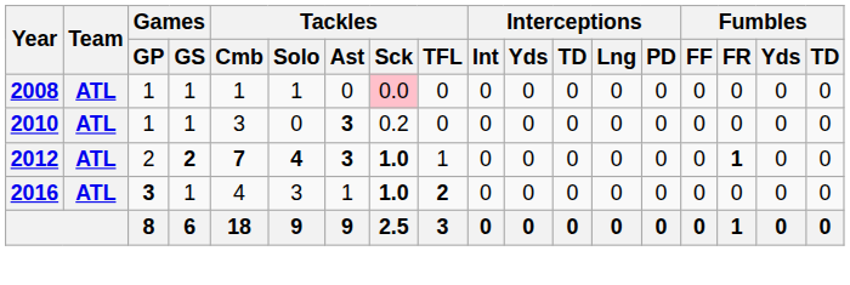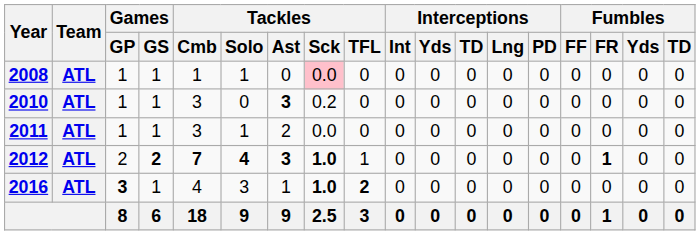+ row: 2011 | ATL | 1 | 1 | 3 | 1 | 2 | 0.0 | 0 | 0 | 0 | 0 | 0 | 0 | 0 | 0 | 0 | 0
